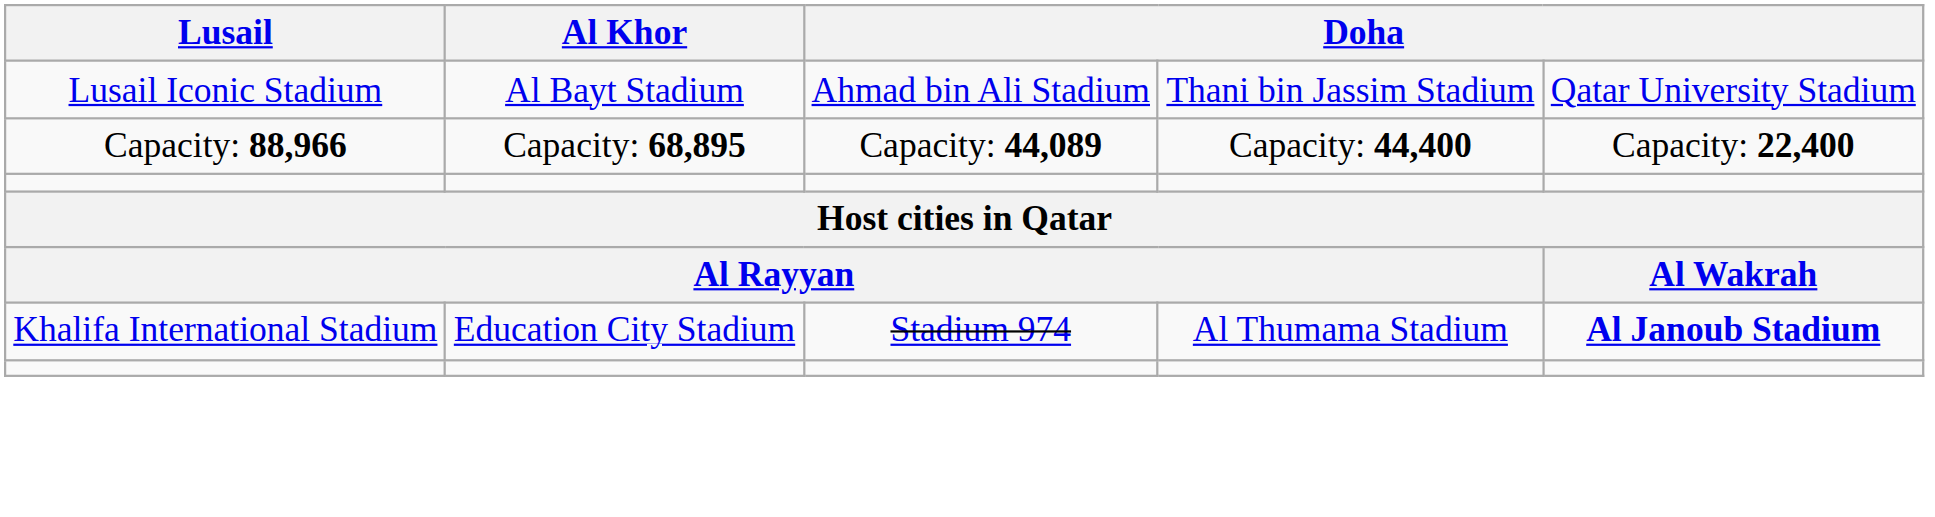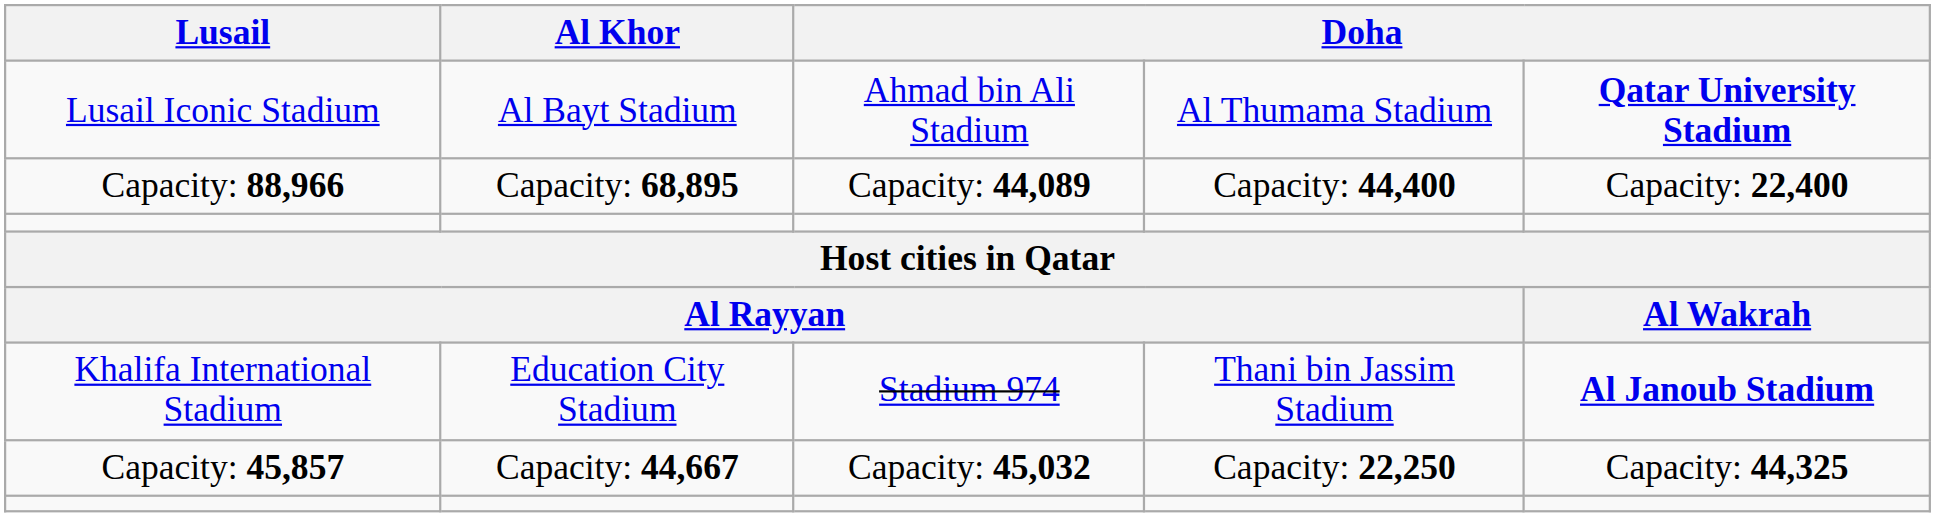Lusail Iconic Stadium | column 4: Thani bin Jassim Stadium -> Al Thumama Stadium
Lusail Iconic Stadium | column 5: normal -> bold
Khalifa International Stadium | column 4: Al Thumama Stadium -> Thani bin Jassim Stadium
+ row: Capacity: 45,857 | Capacity: 44,667 | Capacity: 45,032 | Capacity: 22,250 | Capacity: 44,325
